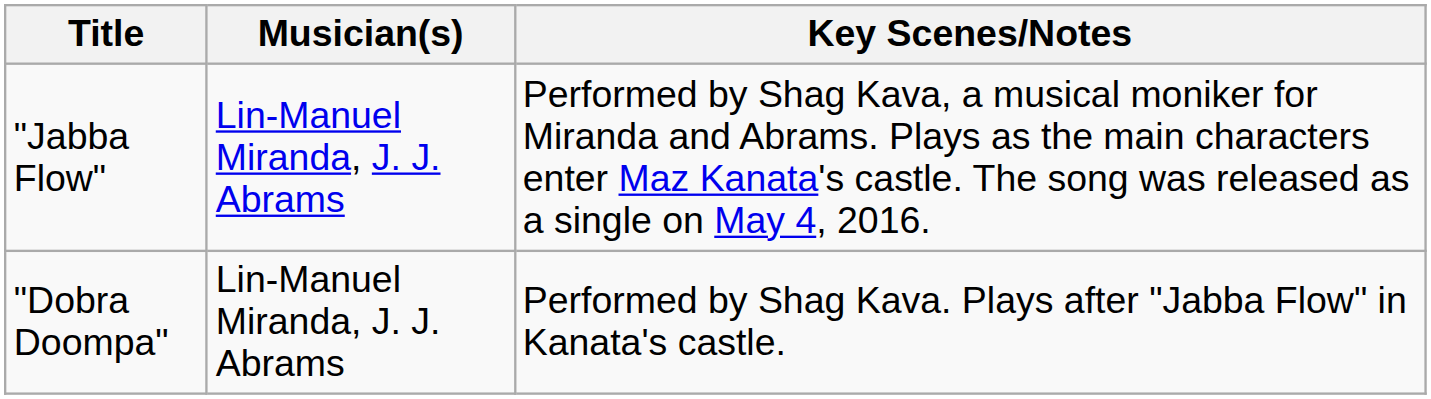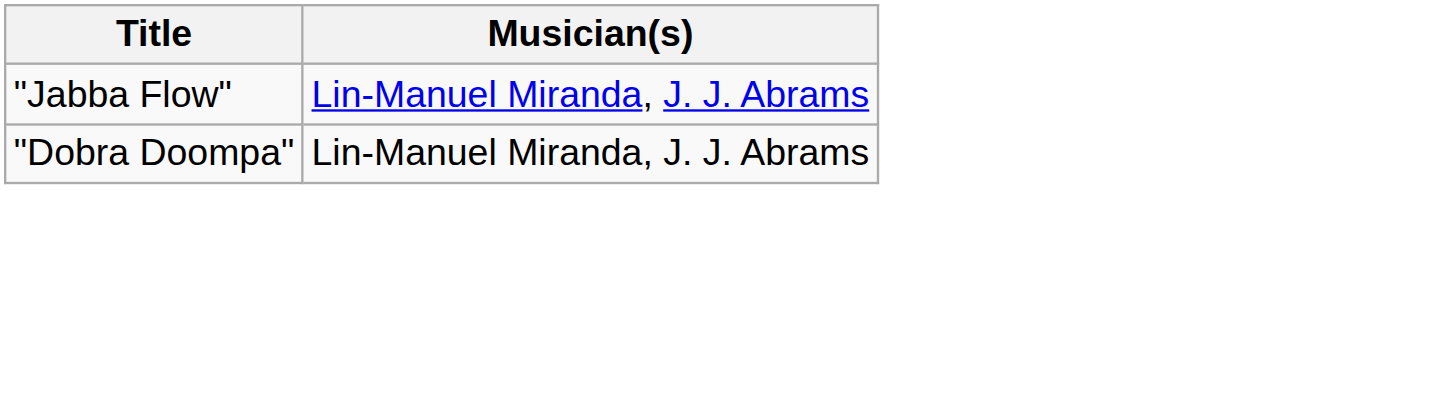- column: Key Scenes/Notes | Performed by Shag Kava, a musical moniker for Miranda and Abrams. Plays as the main characters enter Maz Kanata's castle. The song was released as a single on May 4, 2016. | Performed by Shag Kava. Plays after "Jabba Flow" in Kanata's castle.
